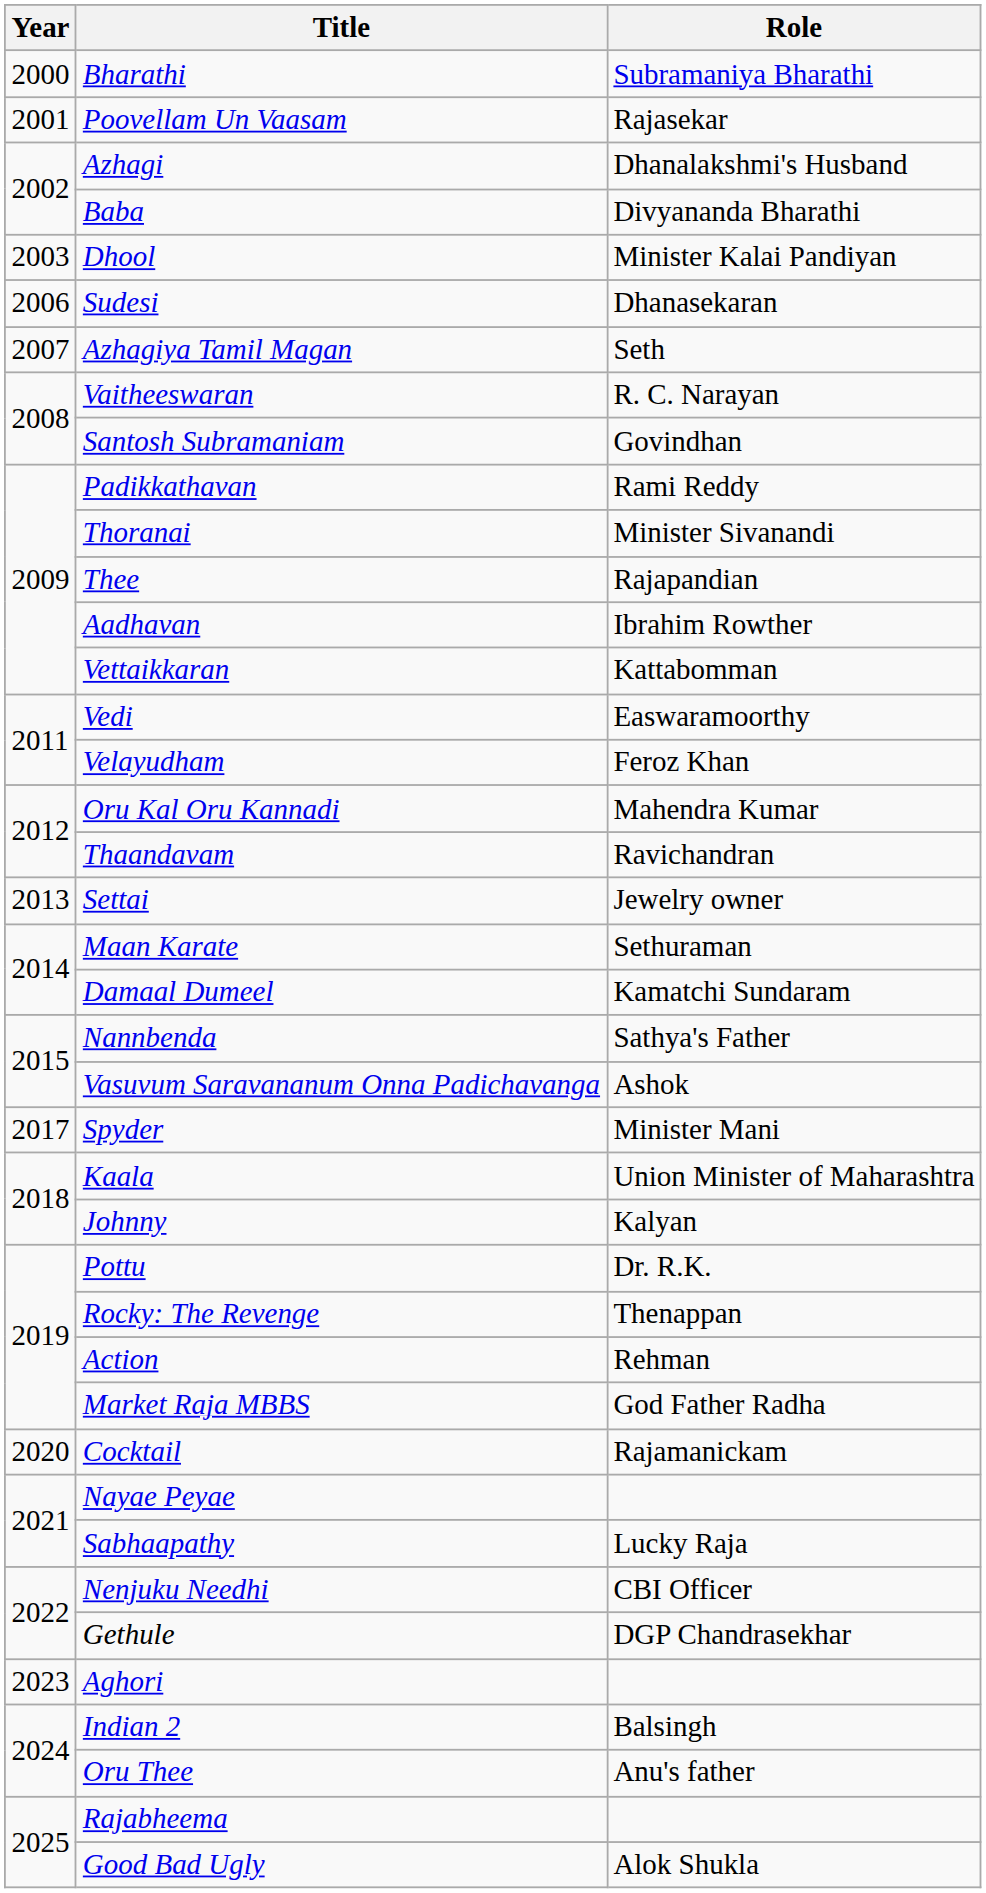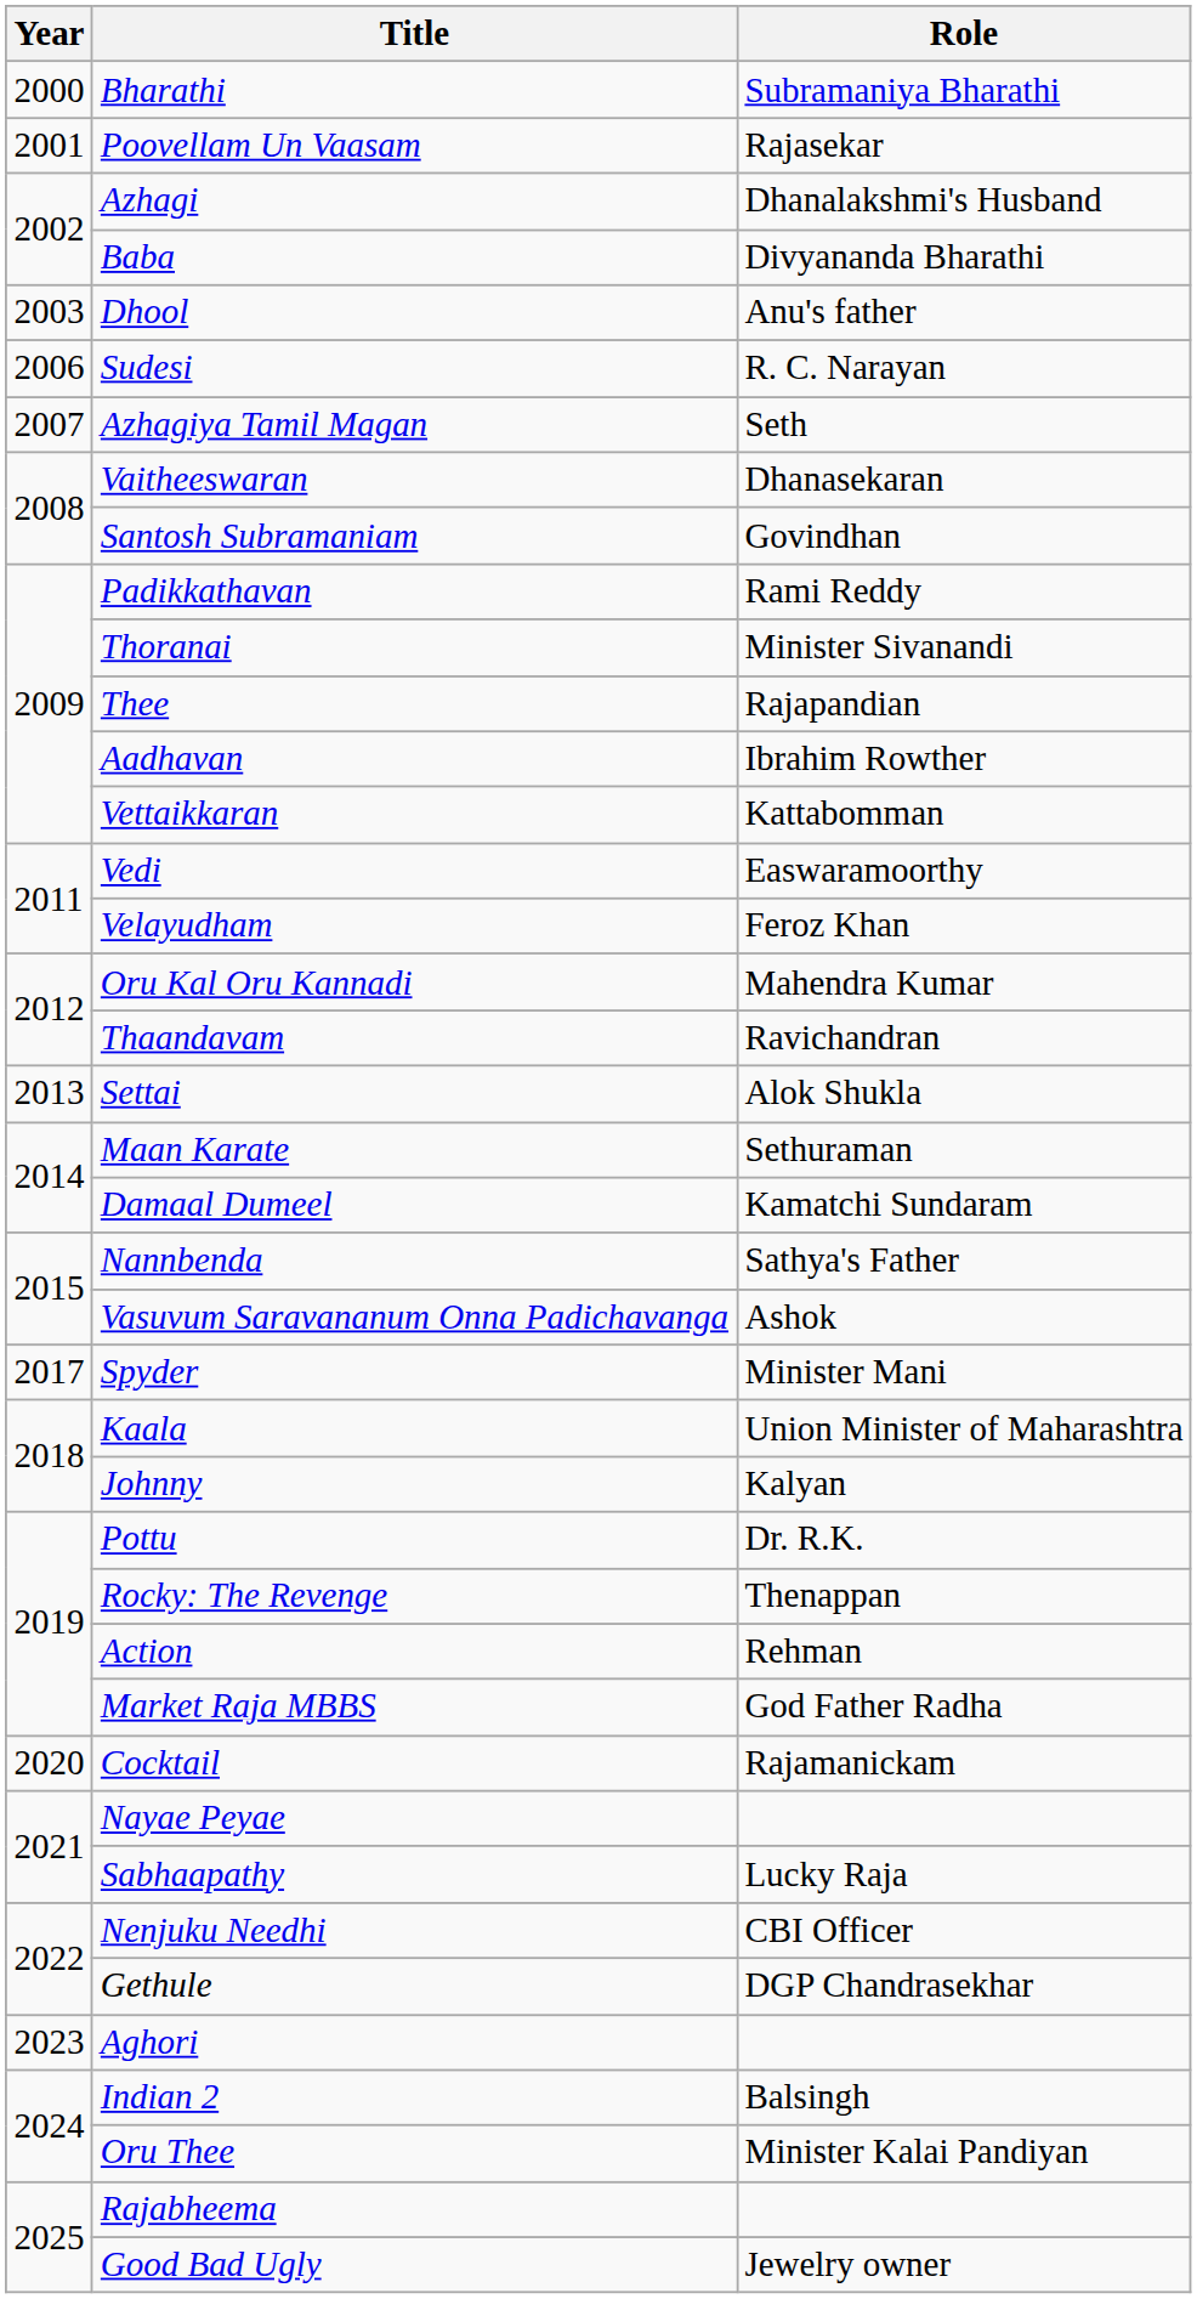Dhool | Role: Minister Kalai Pandiyan -> Anu's father
Sudesi | Role: Dhanasekaran -> R. C. Narayan
Vaitheeswaran | Role: R. C. Narayan -> Dhanasekaran
Settai | Role: Jewelry owner -> Alok Shukla
Oru Thee | Role: Anu's father -> Minister Kalai Pandiyan
Good Bad Ugly | Role: Alok Shukla -> Jewelry owner
